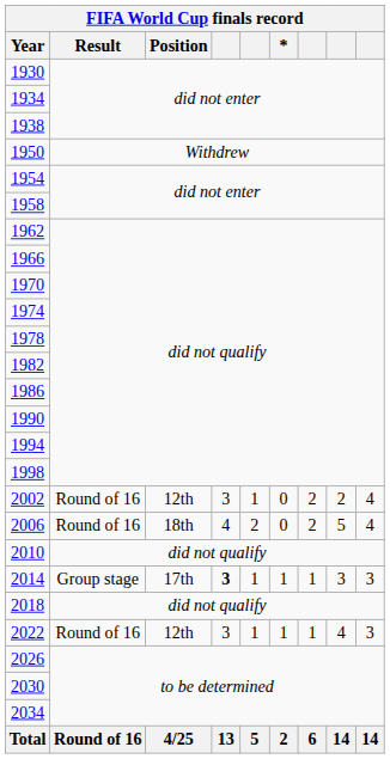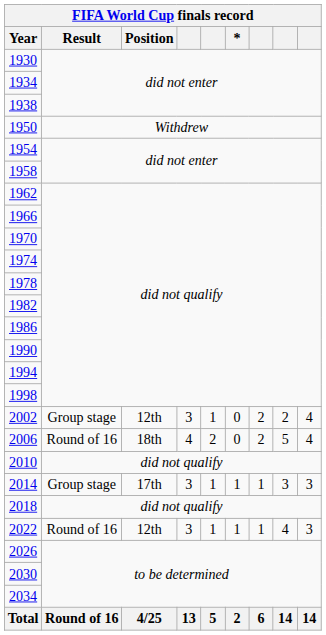2002 | Result: Round of 16 -> Group stage
2014 | column 4: bold -> normal
